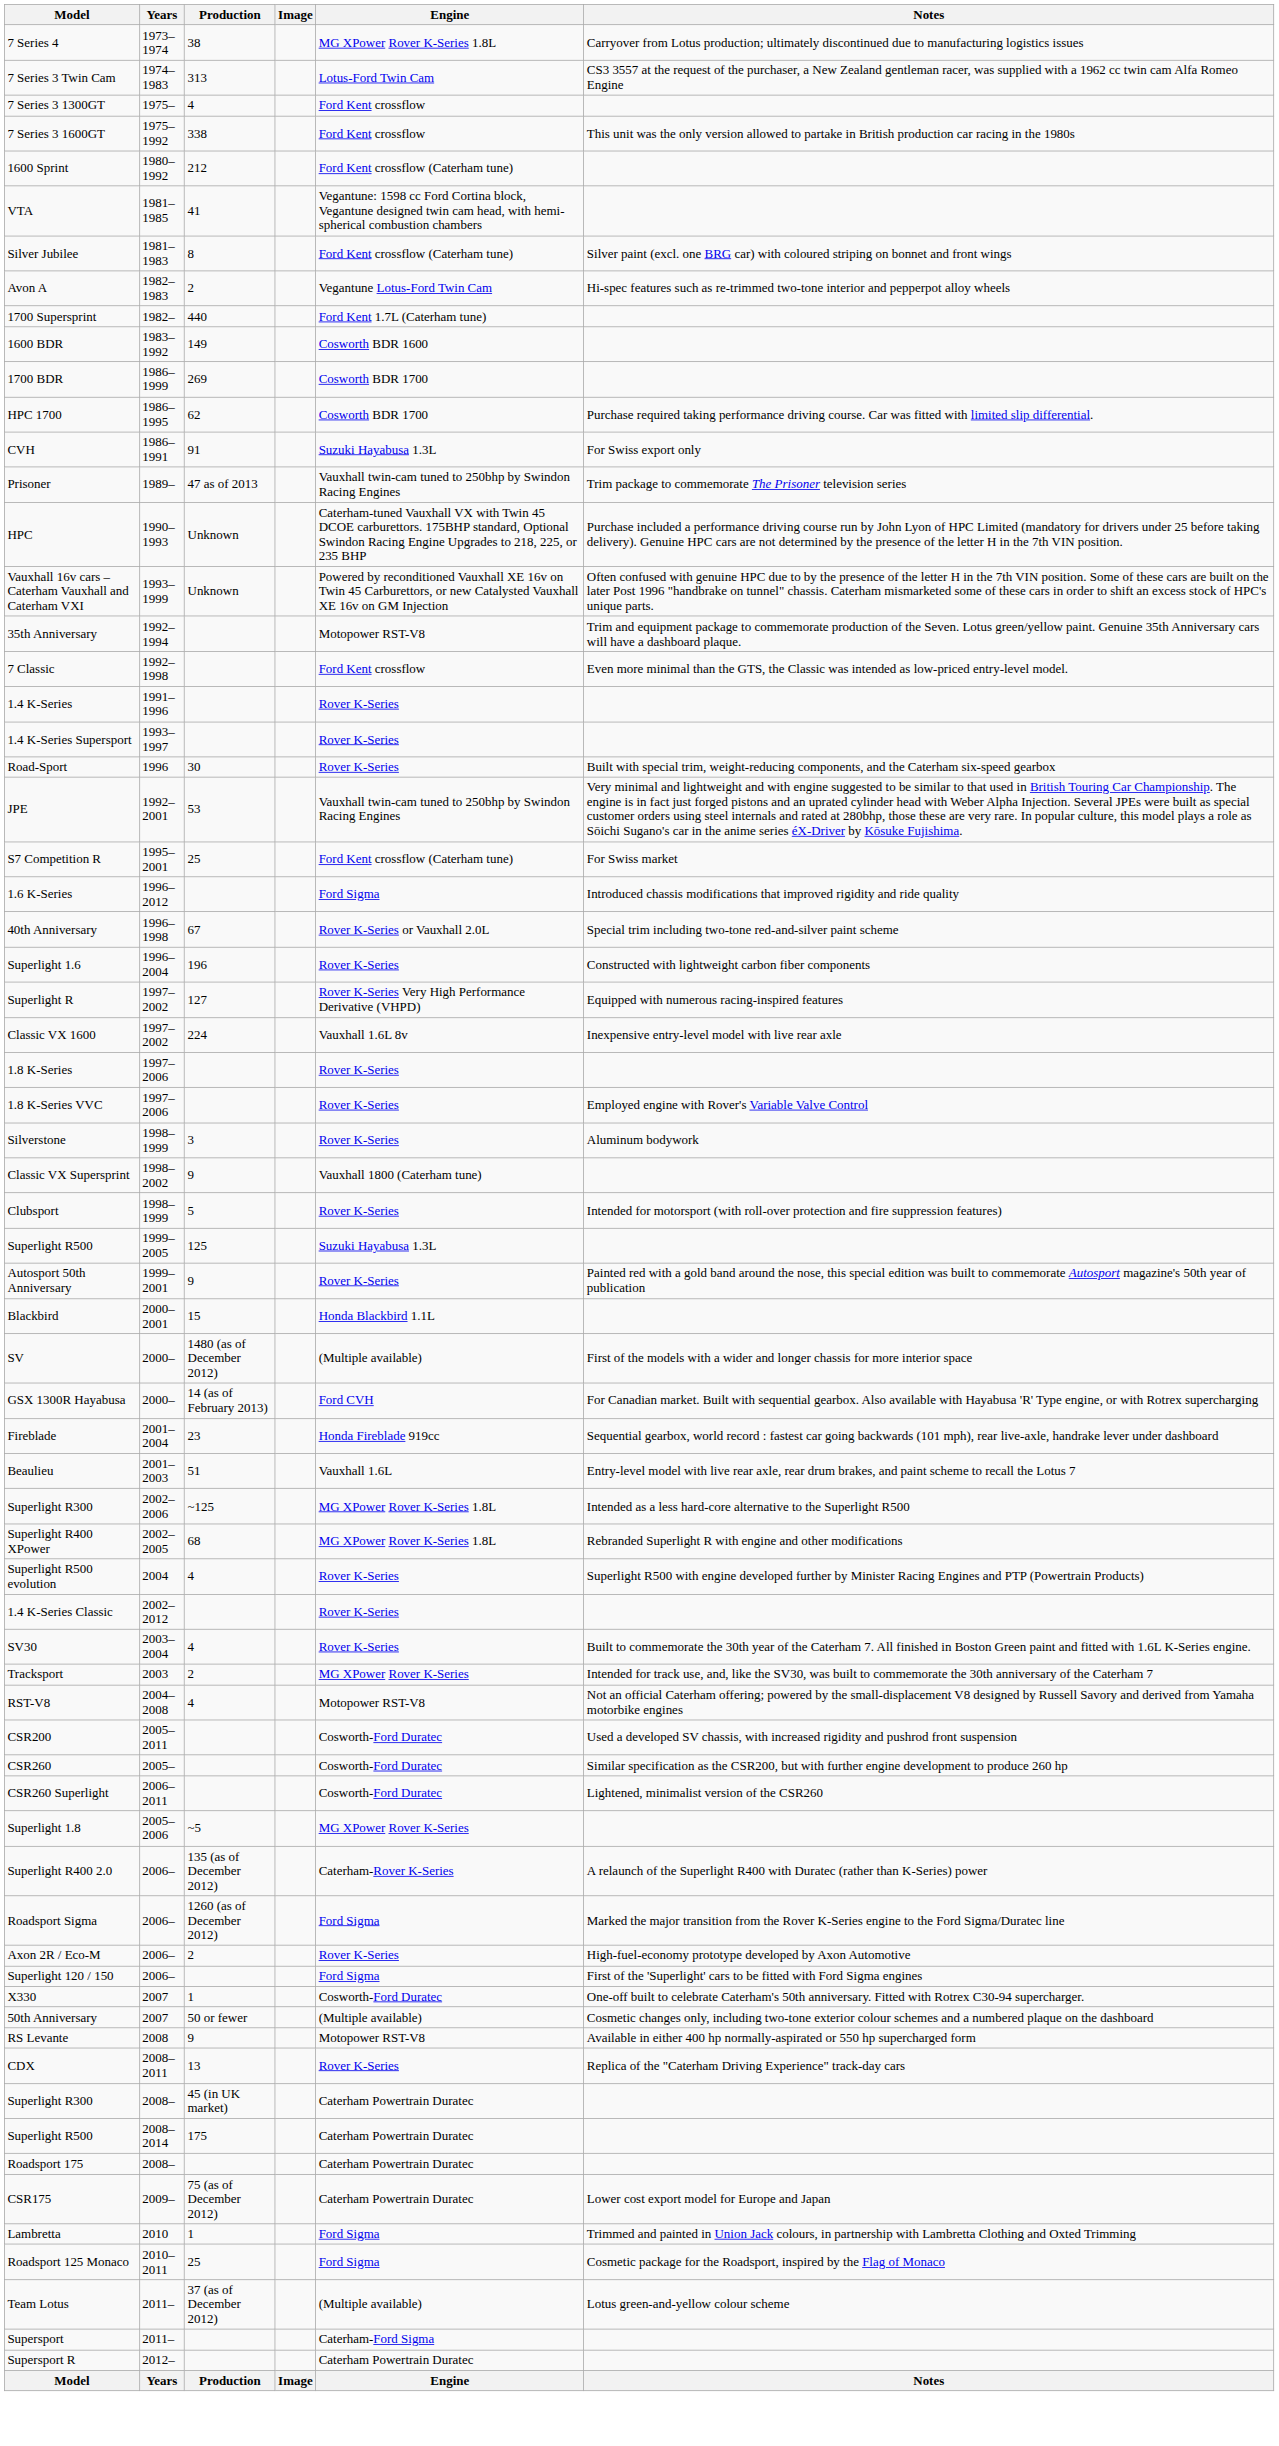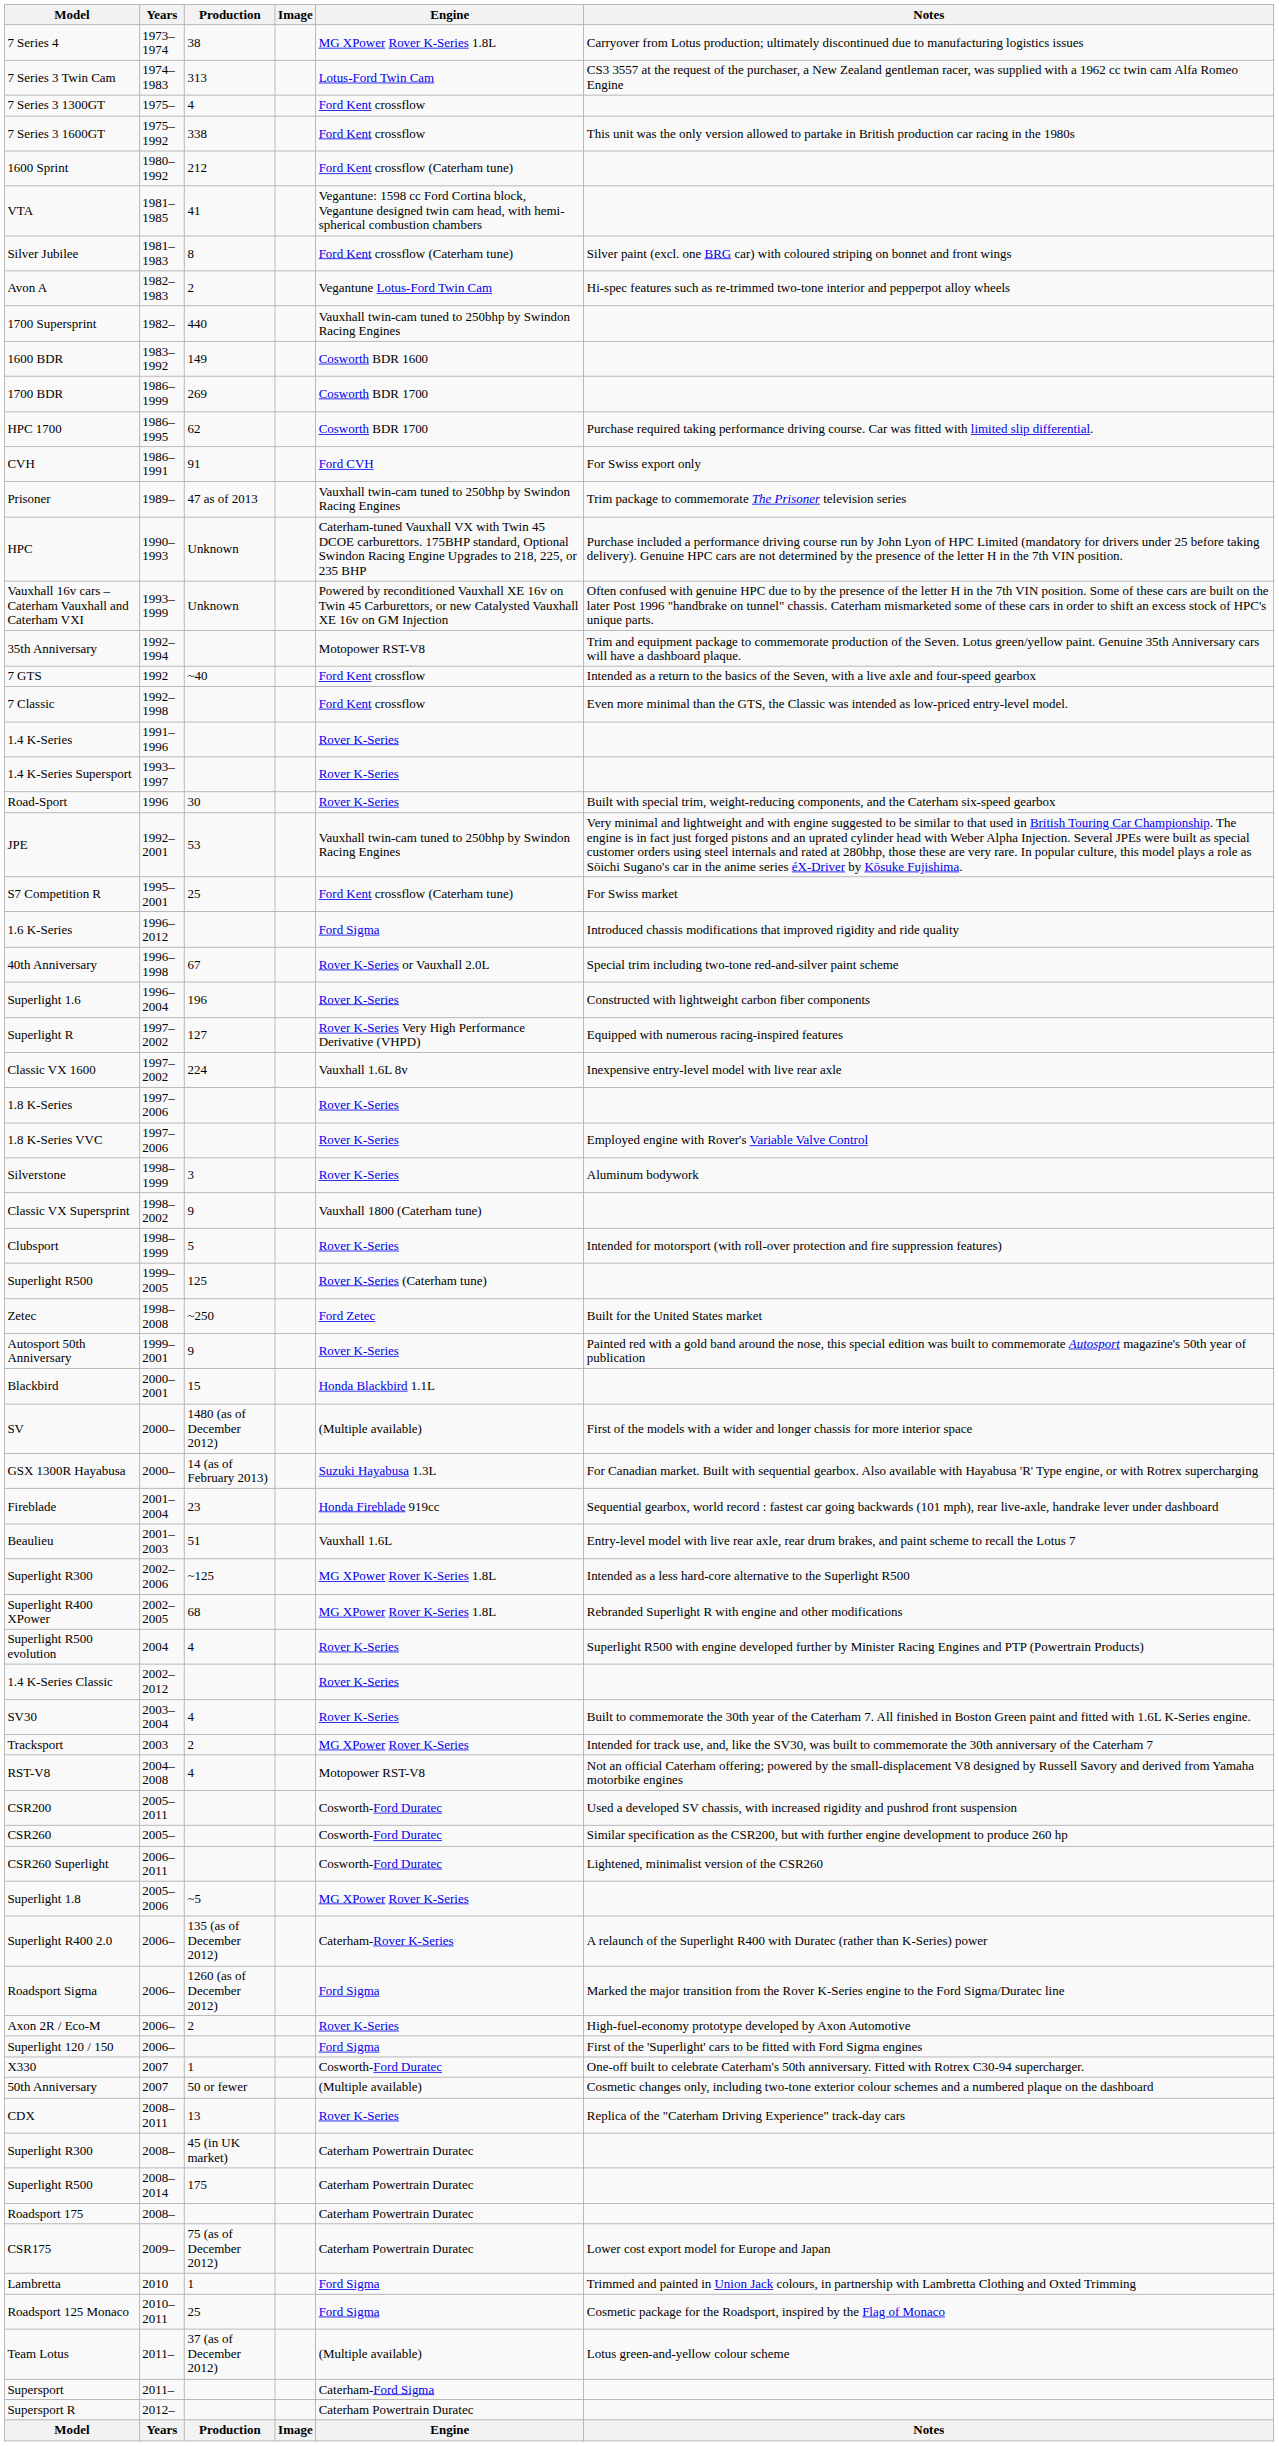1700 Supersprint | Engine: Ford Kent 1.7L (Caterham tune) -> Vauxhall twin-cam tuned to 250bhp by Swindon Racing Engines
CVH | Engine: Suzuki Hayabusa 1.3L -> Ford CVH
+ row: 7 GTS | 1992 | ~40 | Ford Kent crossflow | Intended as a return to the basics of the Seven, with a live axle and four-speed gearbox
Superlight R500 / 1999–2005 | Engine: Suzuki Hayabusa 1.3L -> Rover K-Series (Caterham tune)
+ row: Zetec | 1998–2008 | ~250 | Ford Zetec | Built for the United States market
GSX 1300R Hayabusa | Engine: Ford CVH -> Suzuki Hayabusa 1.3L
- row: RS Levante | 2008 | 9 | Motopower RST-V8 | Available in either 400 hp normally-aspirated or 550 hp supercharged form
